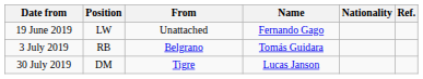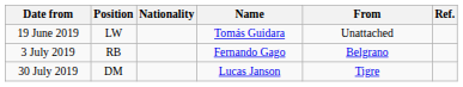columns swapped: Nationality <-> From
19 June 2019 | Name: Fernando Gago -> Tomás Guidara
3 July 2019 | Name: Tomás Guidara -> Fernando Gago
